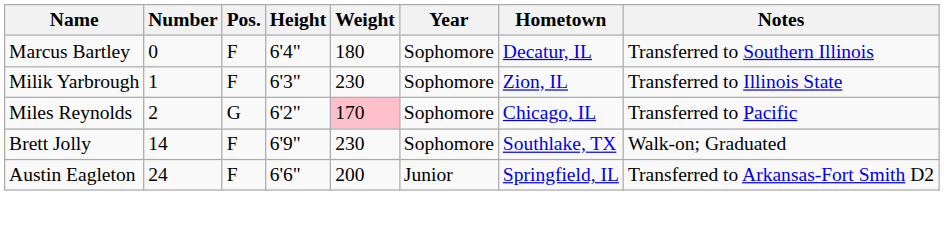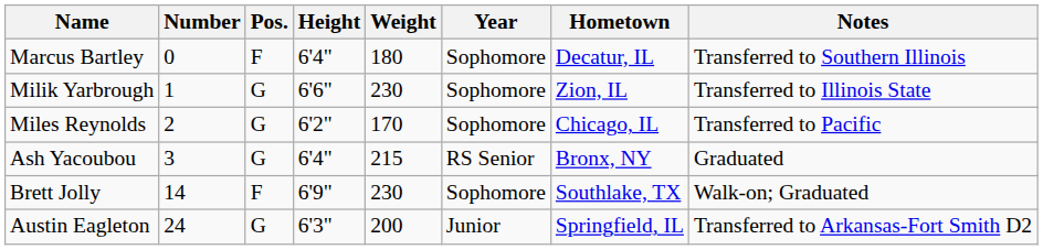Milik Yarbrough | Pos.: F -> G
Milik Yarbrough | Height: 6'3" -> 6'6"
Miles Reynolds | Weight: pink background -> no background
+ row: Ash Yacoubou | 3 | G | 6'4" | 215 | RS Senior | Bronx, NY | Graduated
Austin Eagleton | Pos.: F -> G
Austin Eagleton | Height: 6'6" -> 6'3"
